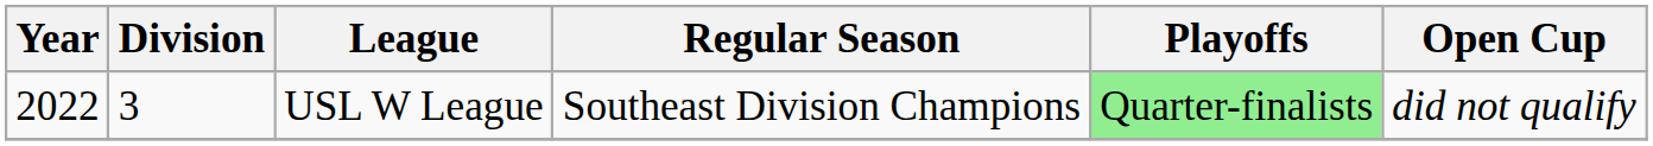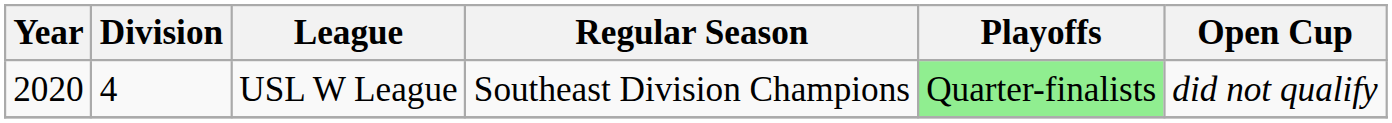USL W League | Year: 2022 -> 2020
USL W League | Division: 3 -> 4
